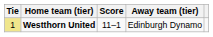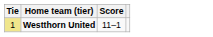- column: Away team (tier) | Edinburgh Dynamo
